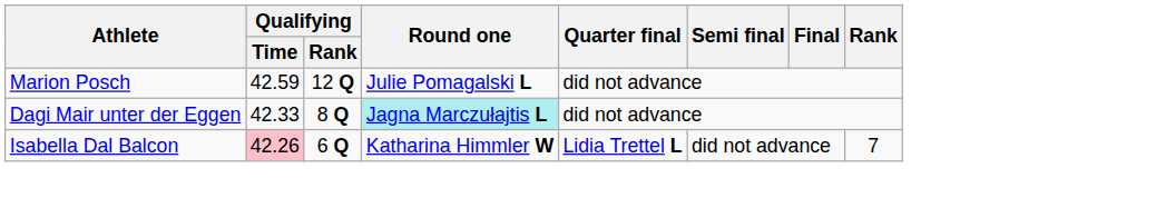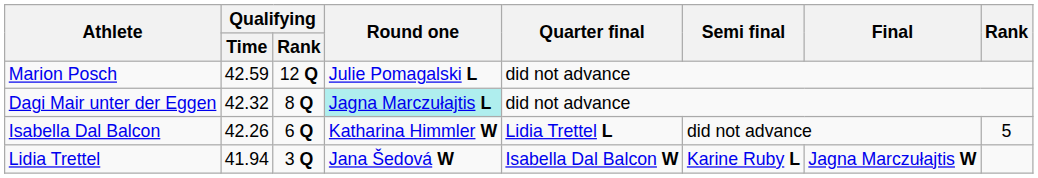Dagi Mair unter der Eggen | Qualifying / Time: 42.33 -> 42.32
Isabella Dal Balcon | Qualifying / Time: pink background -> no background
Isabella Dal Balcon | Rank: 7 -> 5
+ row: Lidia Trettel | 41.94 | 3 Q | Jana Šedová W | Isabella Dal Balcon W | Karine Ruby L | Jagna Marczułajtis W
